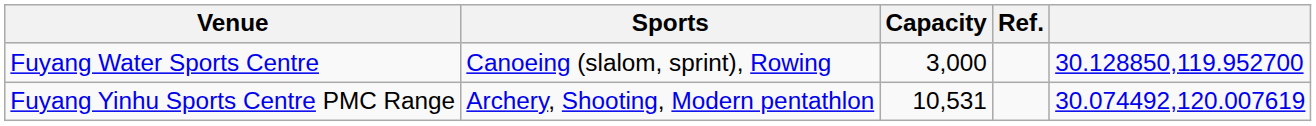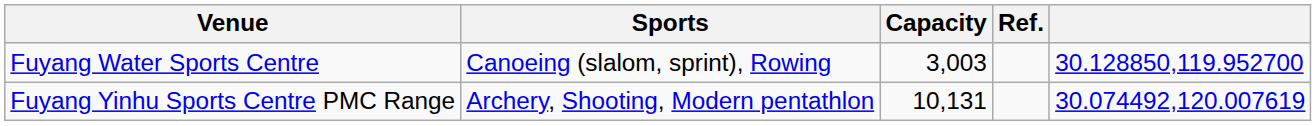Fuyang Water Sports Centre | Capacity: 3,000 -> 3,003
Fuyang Yinhu Sports Centre PMC Range | Capacity: 10,531 -> 10,131
